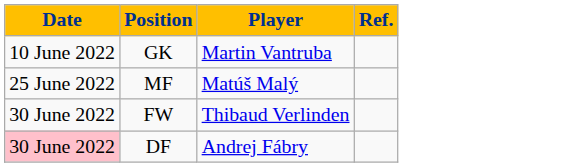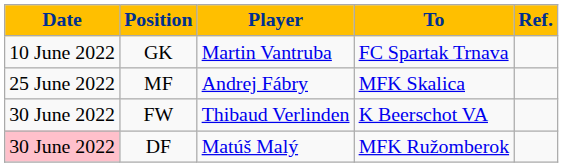+ column: To | FC Spartak Trnava | MFK Skalica | K Beerschot VA | MFK Ružomberok
MF | Player: Matúš Malý -> Andrej Fábry
DF | Player: Andrej Fábry -> Matúš Malý
